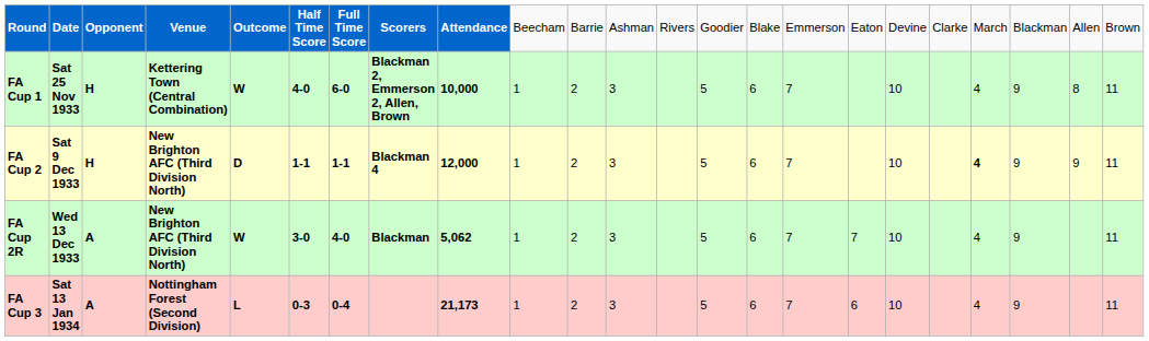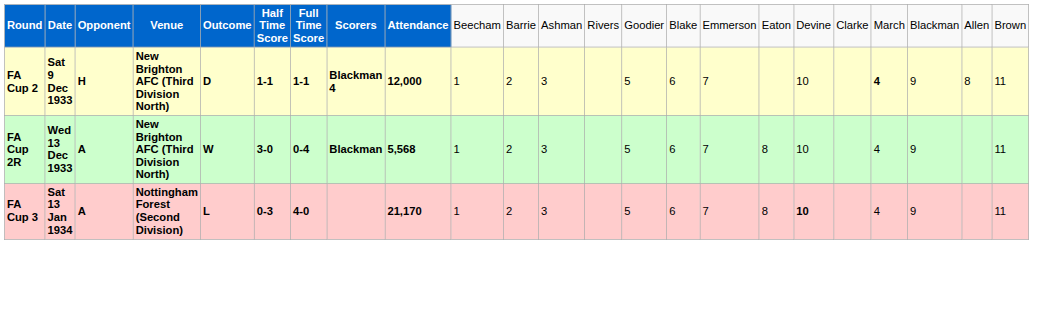- row: FA Cup 1 | Sat 25 Nov 1933 | H | Kettering Town (Central Combination) | W | 4-0 | 6-0 | Blackman 2, Emmerson 2, Allen, Brown | 10,000 | 1 | 2 | 3 | 5 | 6 | 7 | 10 | 4 | 9 | 8 | 11
FA Cup 2 | column 22: 9 -> 8
FA Cup 2R | column 7: 4-0 -> 0-4
FA Cup 2R | column 9: 5,062 -> 5,568
FA Cup 2R | column 17: 7 -> 8
FA Cup 3 | column 7: 0-4 -> 4-0
FA Cup 3 | column 9: 21,173 -> 21,170
FA Cup 3 | column 17: 6 -> 8
FA Cup 3 | column 18: normal -> bold
